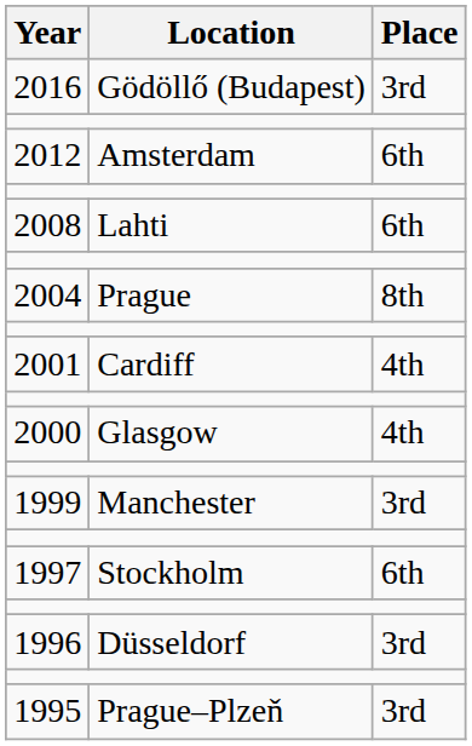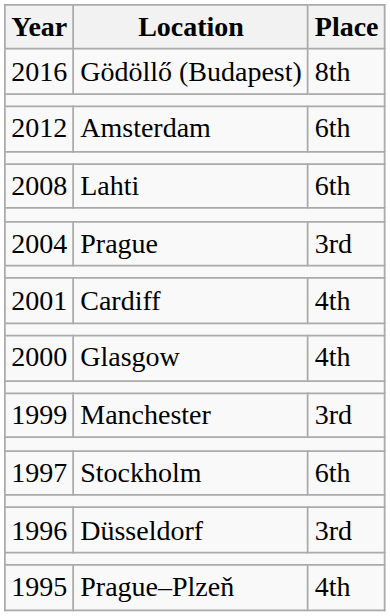2016 | Place: 3rd -> 8th
2004 | Place: 8th -> 3rd
1995 | Place: 3rd -> 4th
